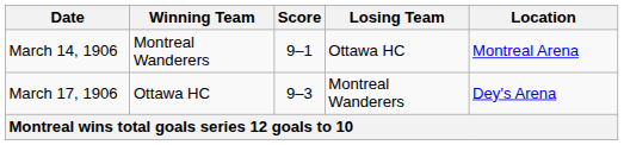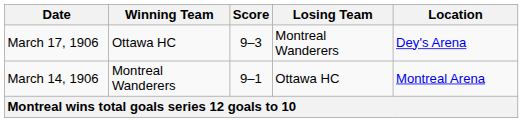rows swapped: March 14, 1906 <-> March 17, 1906
